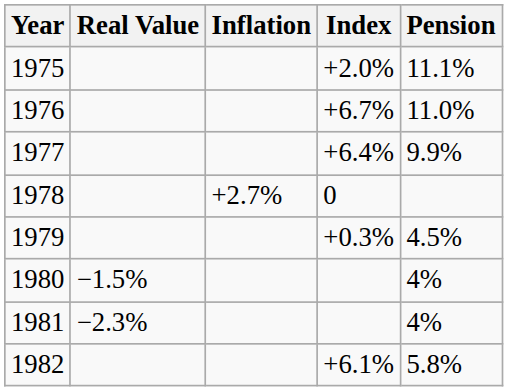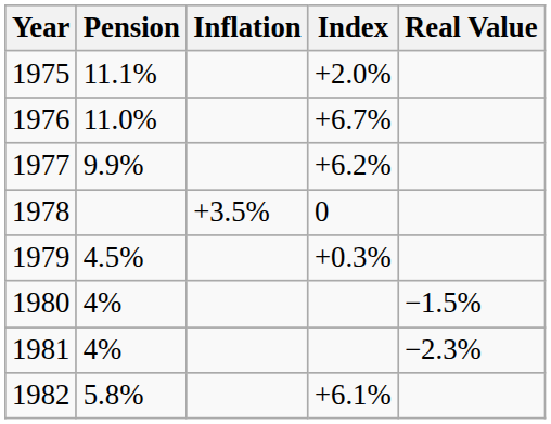columns swapped: Pension <-> Real Value
1977 | Index: +6.4% -> +6.2%
1978 | Inflation: +2.7% -> +3.5%
